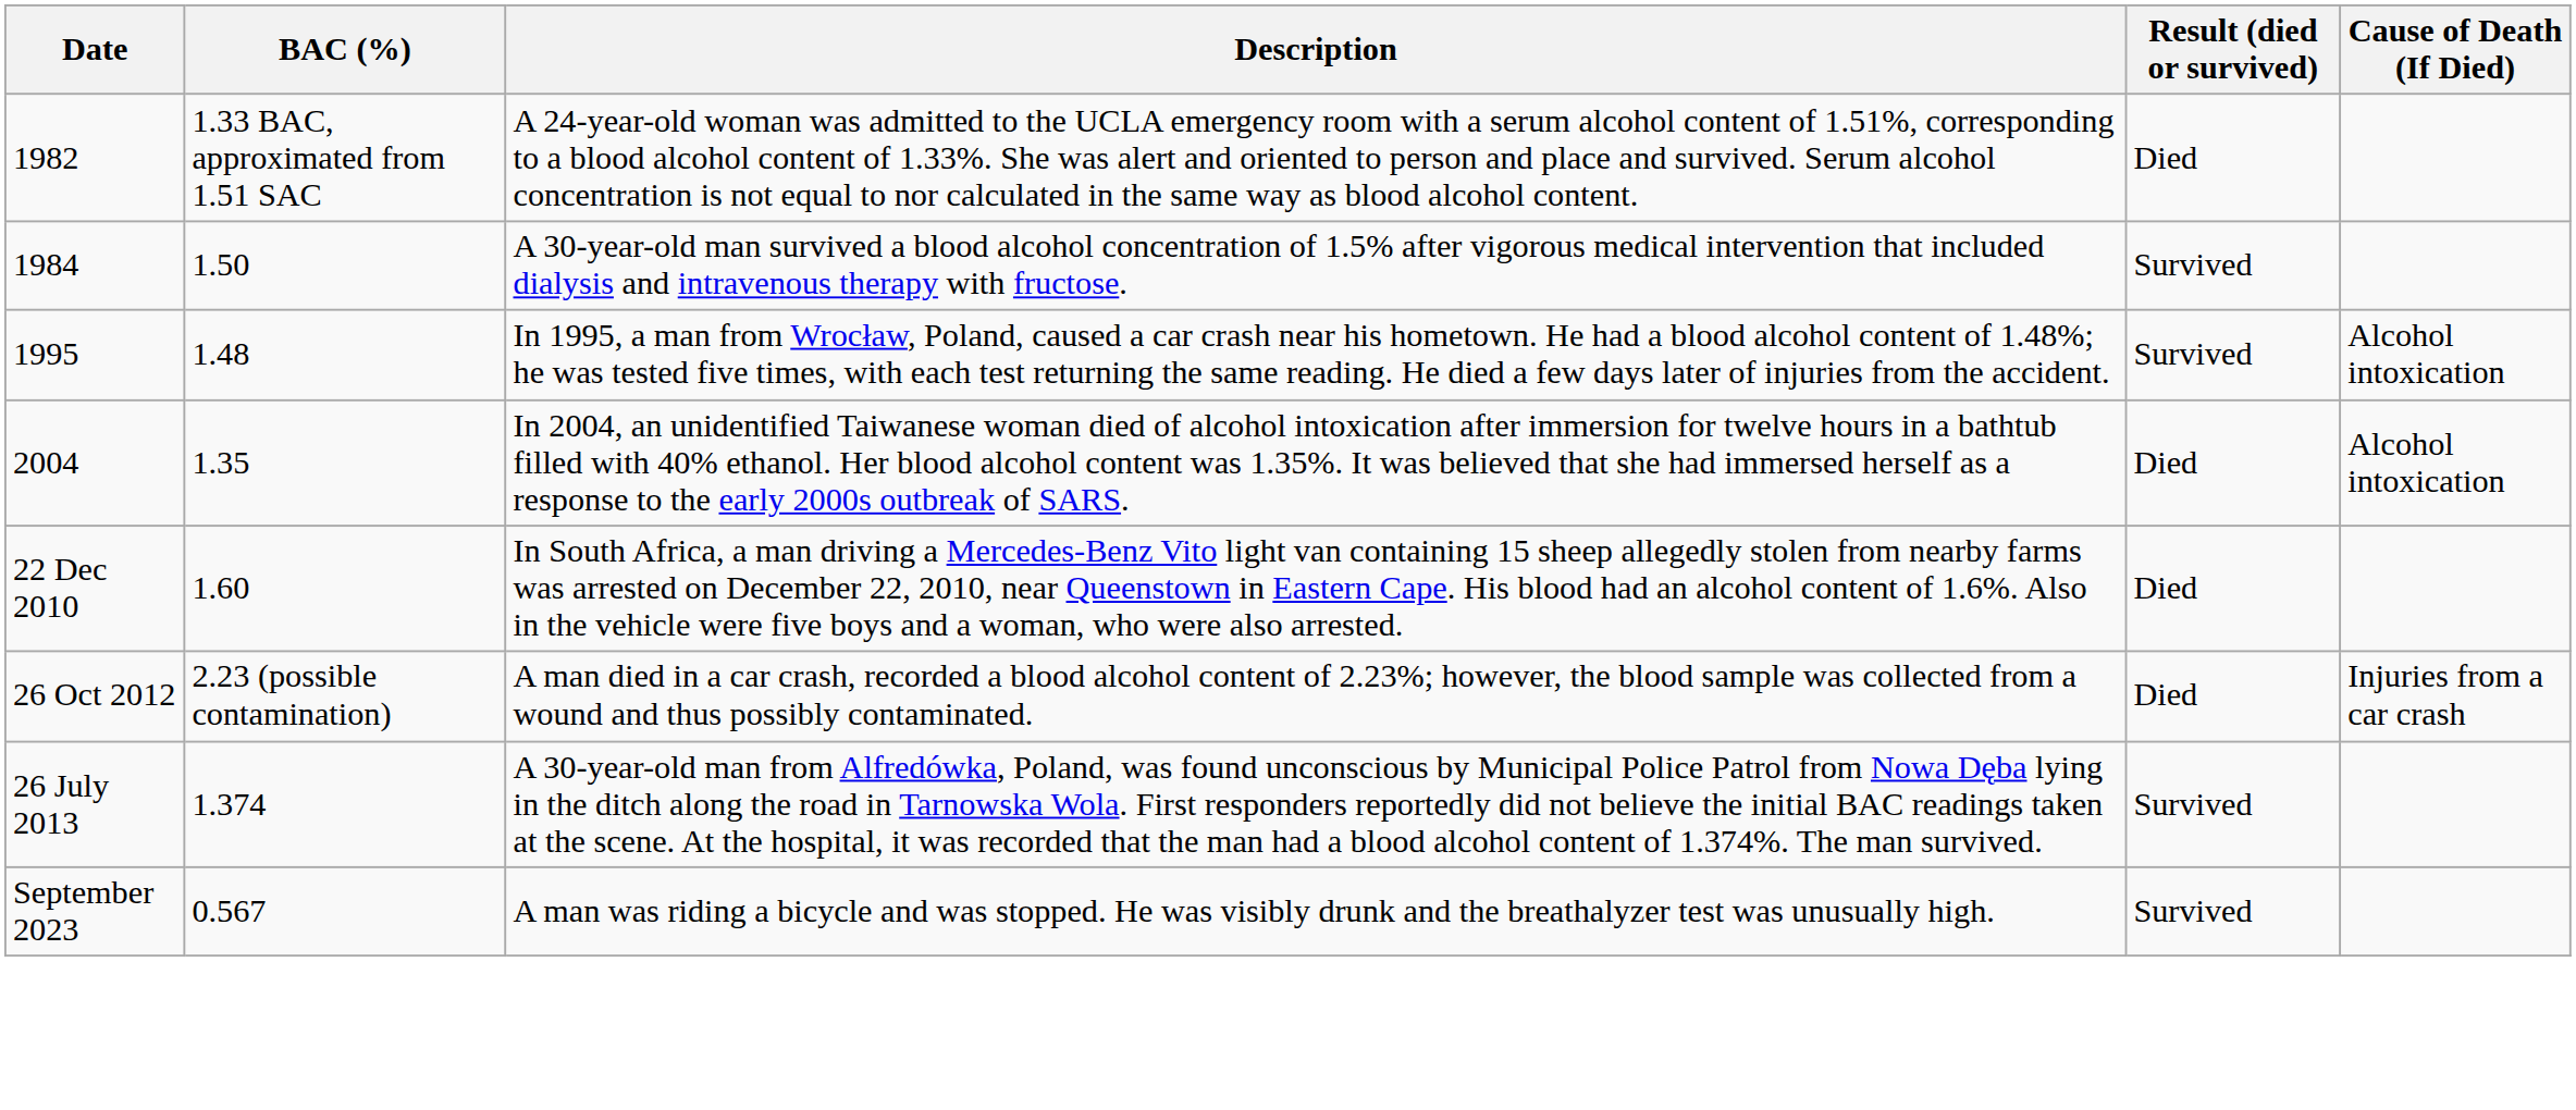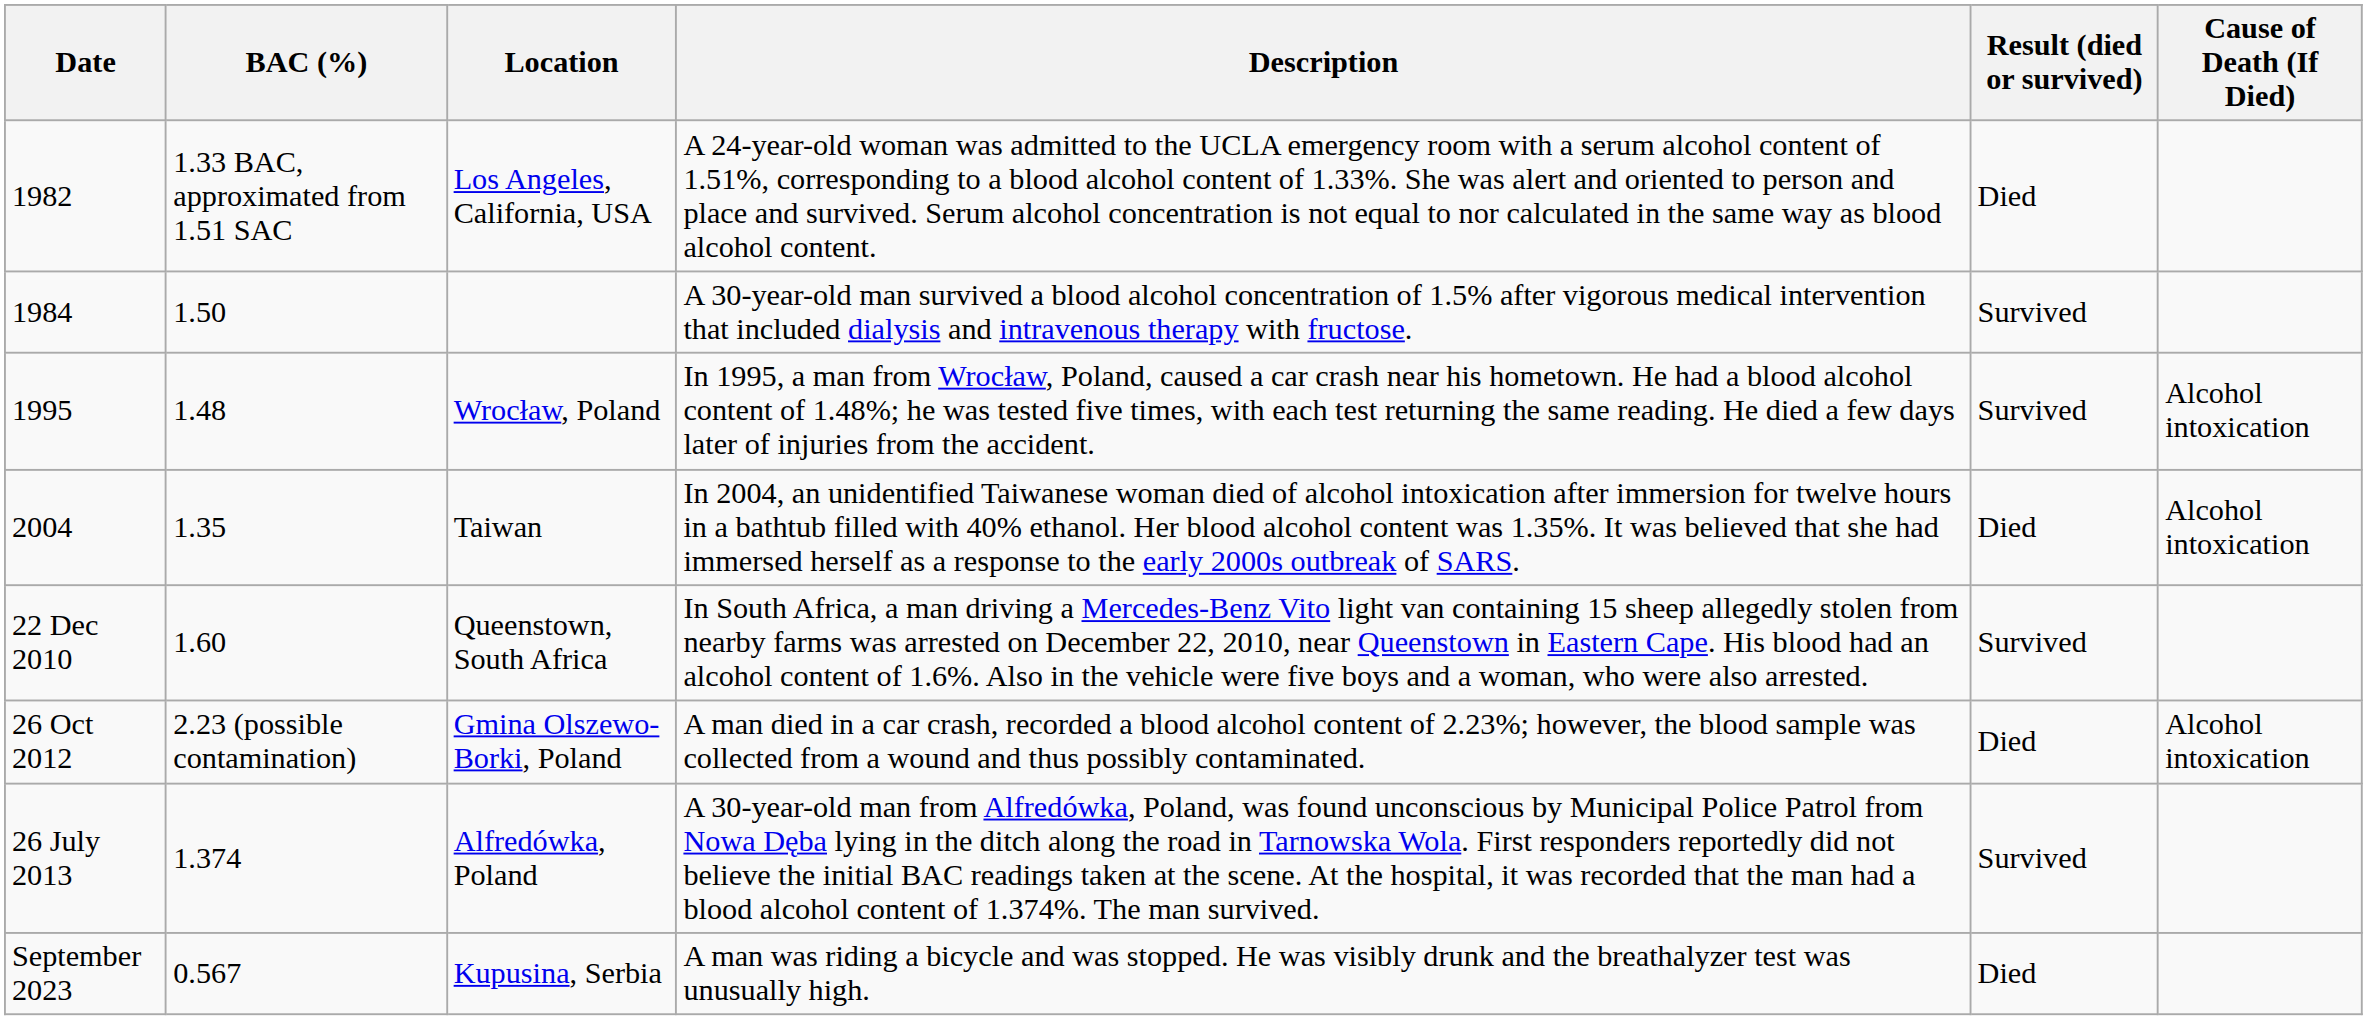+ column: Location | Los Angeles, California, USA | Wrocław, Poland | Taiwan | Queenstown, South Africa | Gmina Olszewo-Borki, Poland | Alfredówka, Poland | Kupusina, Serbia
22 Dec 2010 | Result (died or survived): Died -> Survived
26 Oct 2012 | Cause of Death (If Died): Injuries from a car crash -> Alcohol intoxication
September 2023 | Result (died or survived): Survived -> Died
